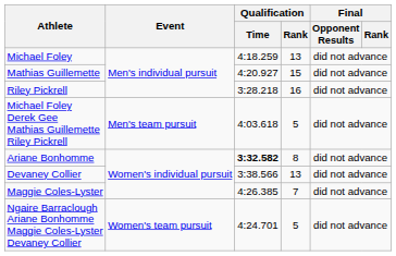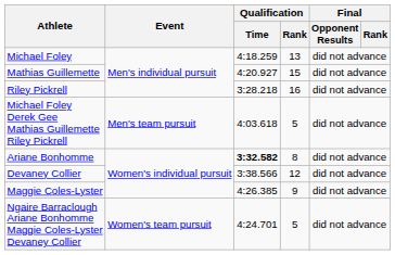Devaney Collier | Qualification / Rank: 13 -> 12
Maggie Coles-Lyster | Qualification / Rank: 7 -> 9
